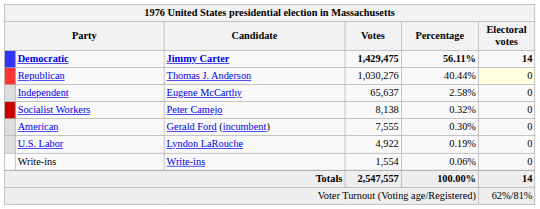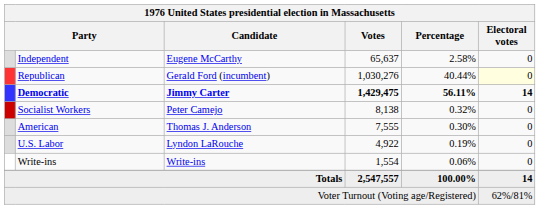rows swapped: Democratic <-> Independent
Republican | Candidate: Thomas J. Anderson -> Gerald Ford (incumbent)
American | Candidate: Gerald Ford (incumbent) -> Thomas J. Anderson
